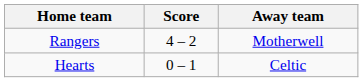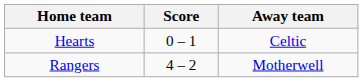rows swapped: Hearts <-> Rangers
